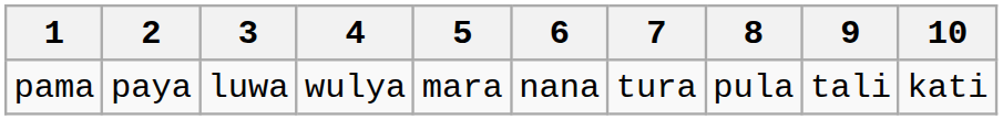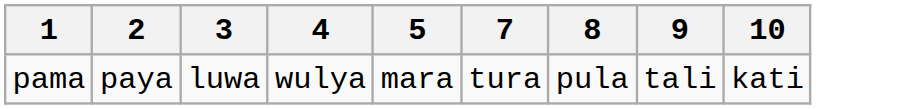- column: 6 | nana
